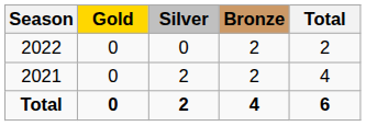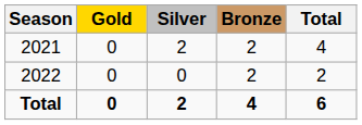rows swapped: 2021 <-> 2022
